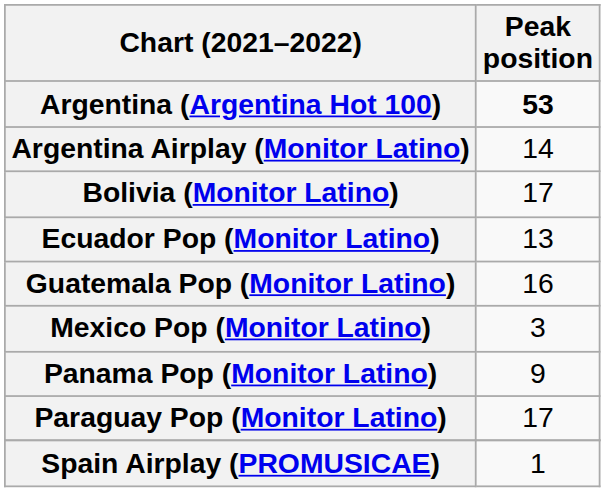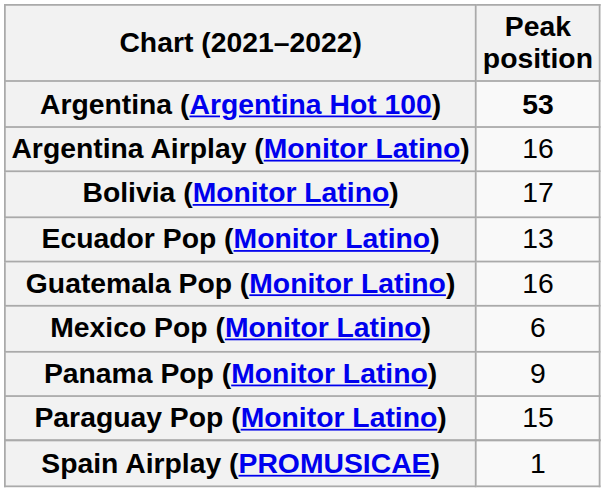Argentina Airplay (Monitor Latino) | Peak position: 14 -> 16
Mexico Pop (Monitor Latino) | Peak position: 3 -> 6
Paraguay Pop (Monitor Latino) | Peak position: 17 -> 15
